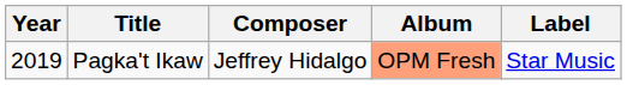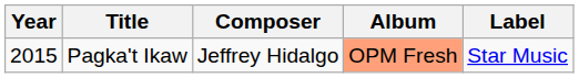Pagka't Ikaw | Year: 2019 -> 2015
